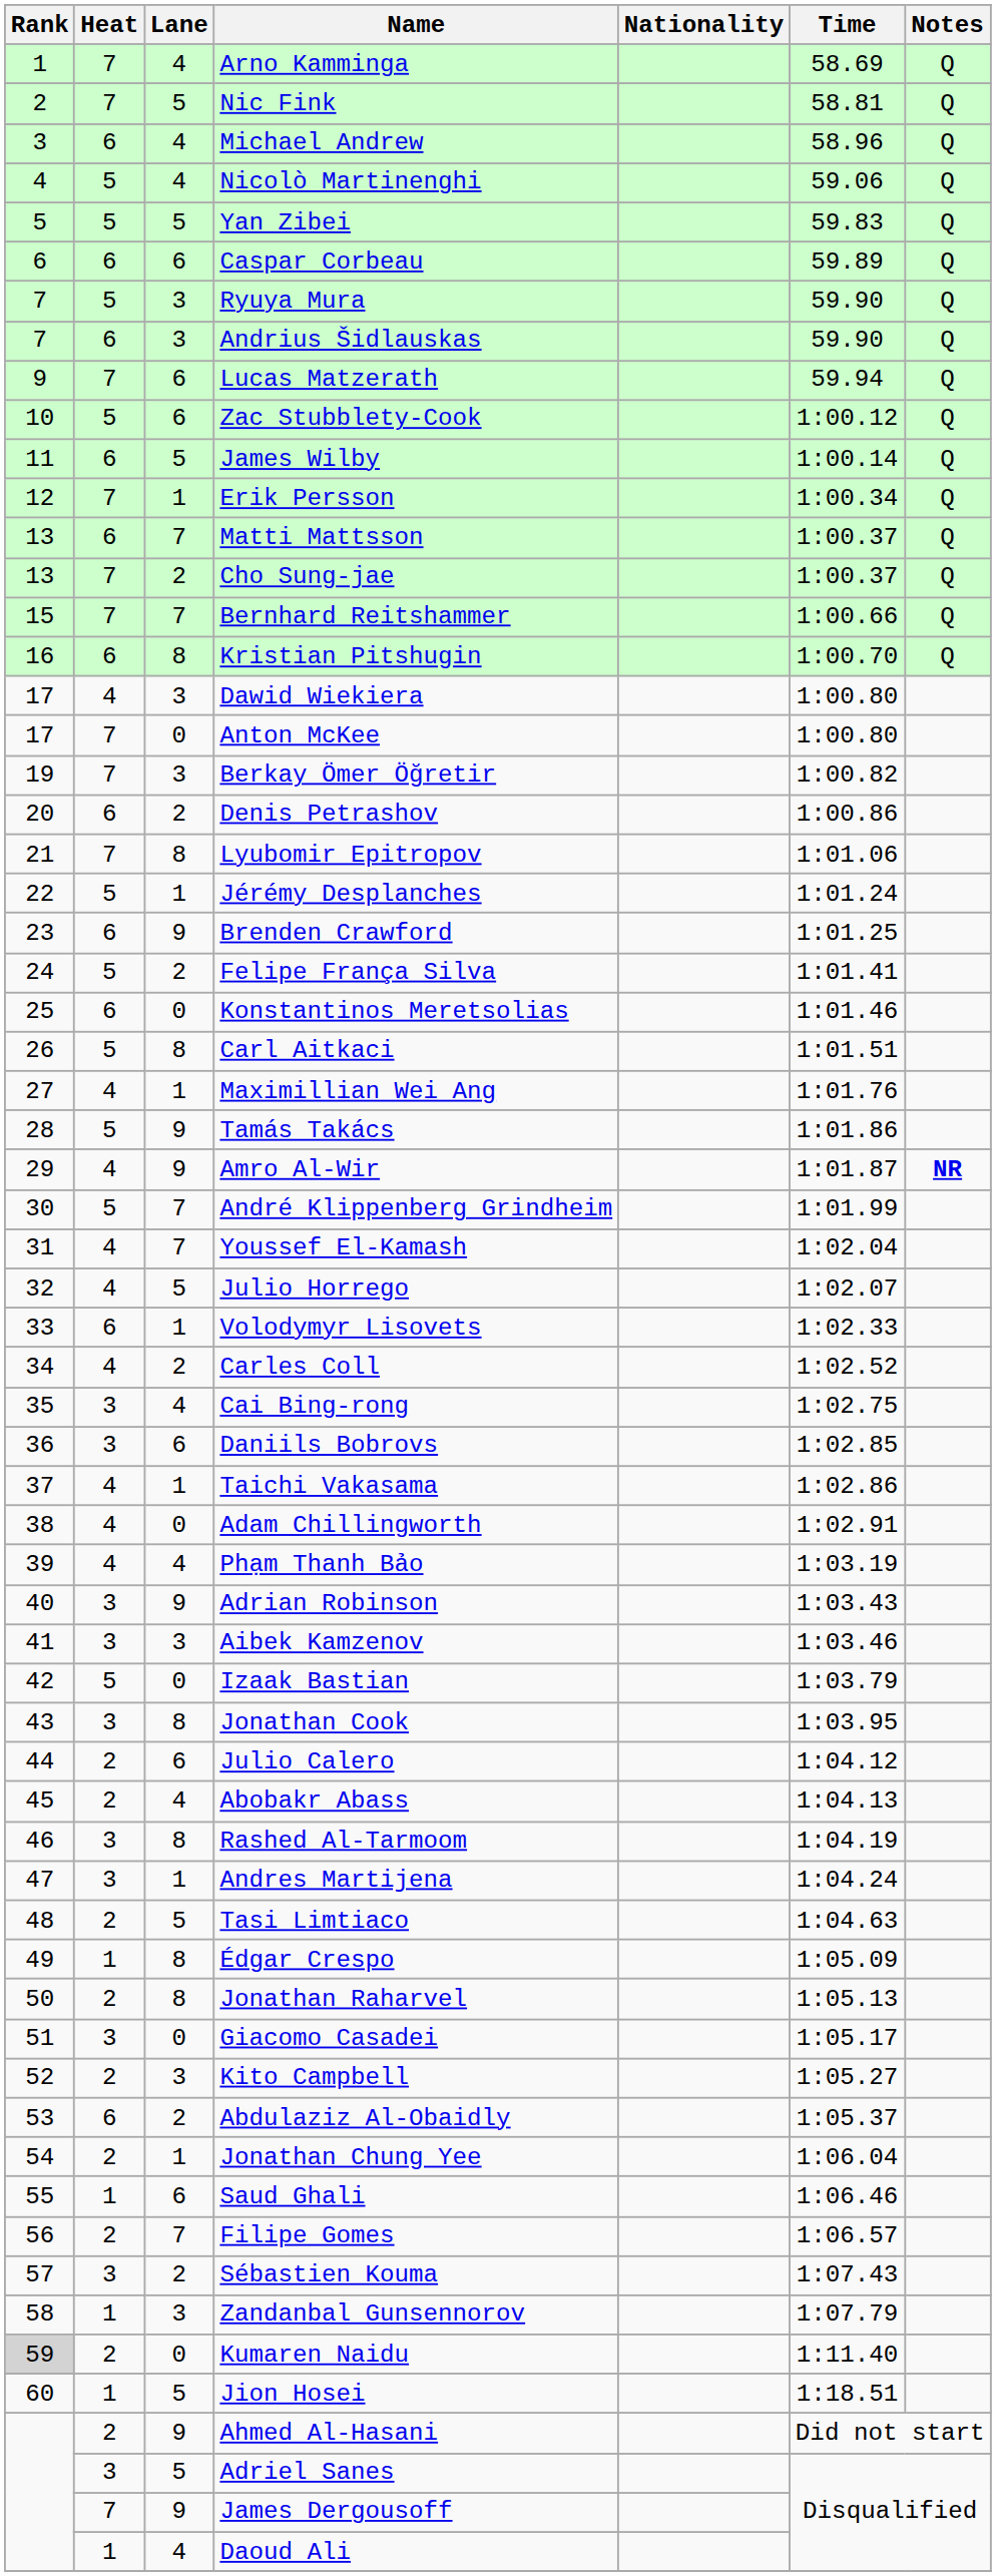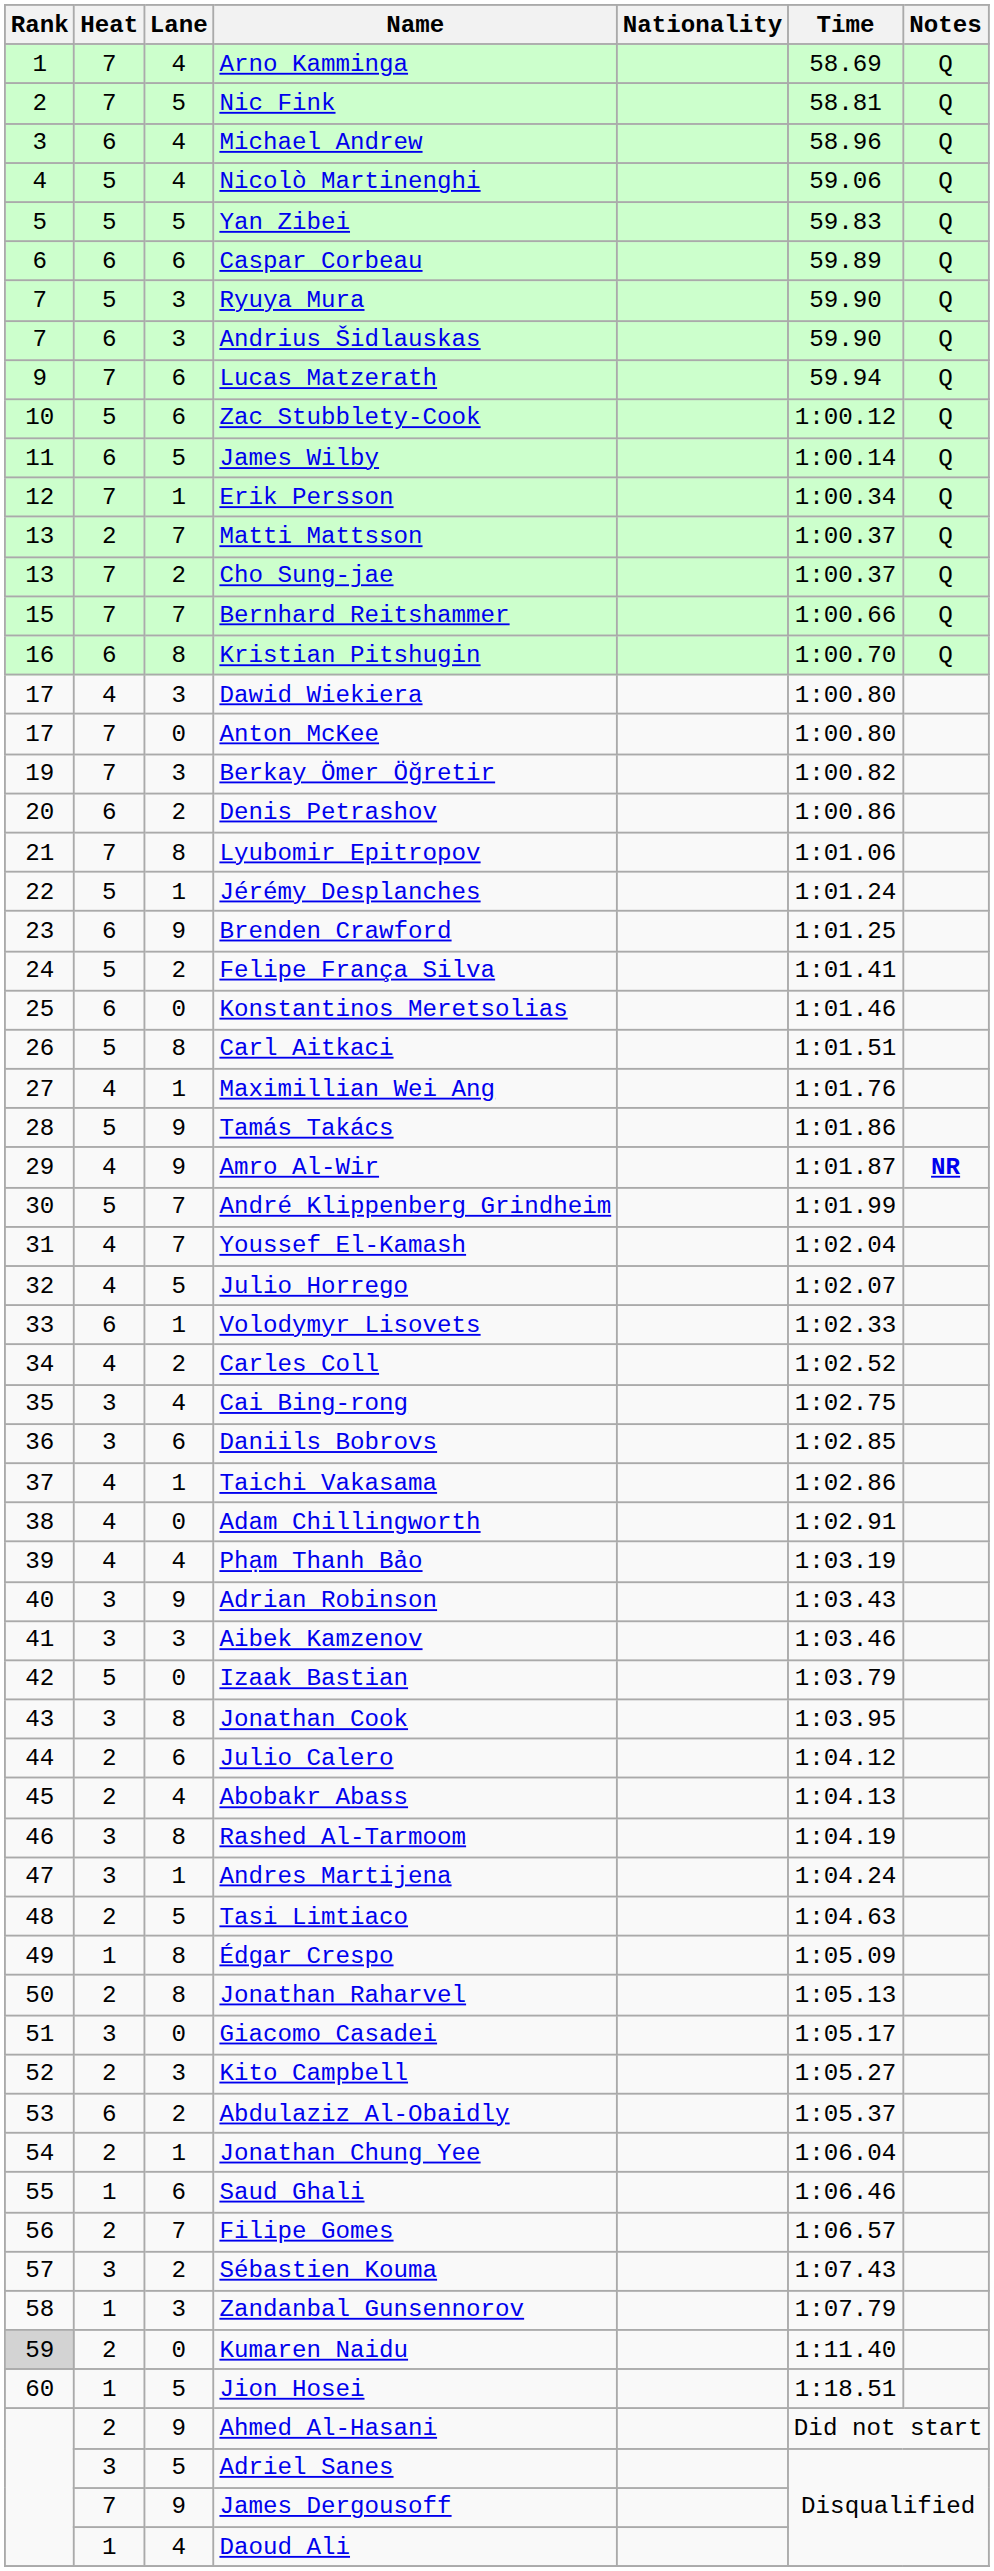Matti Mattsson | Heat: 6 -> 2
